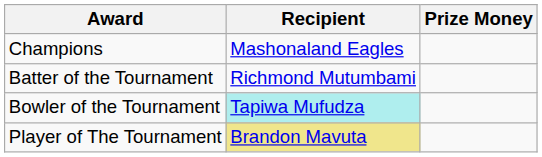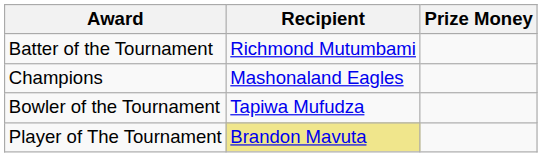rows swapped: Champions <-> Batter of the Tournament
Bowler of the Tournament | Recipient: paleturquoise background -> no background
